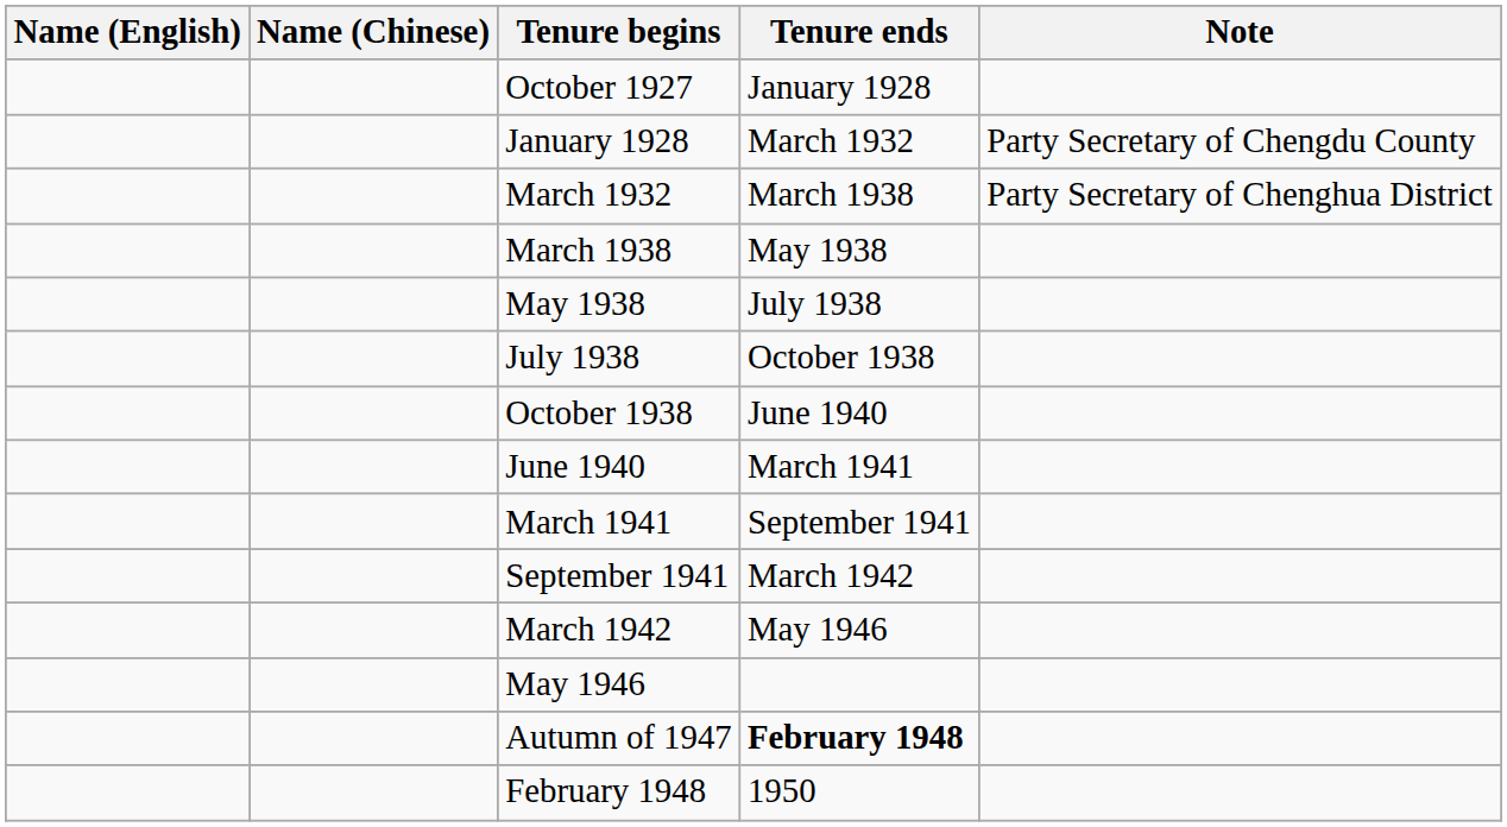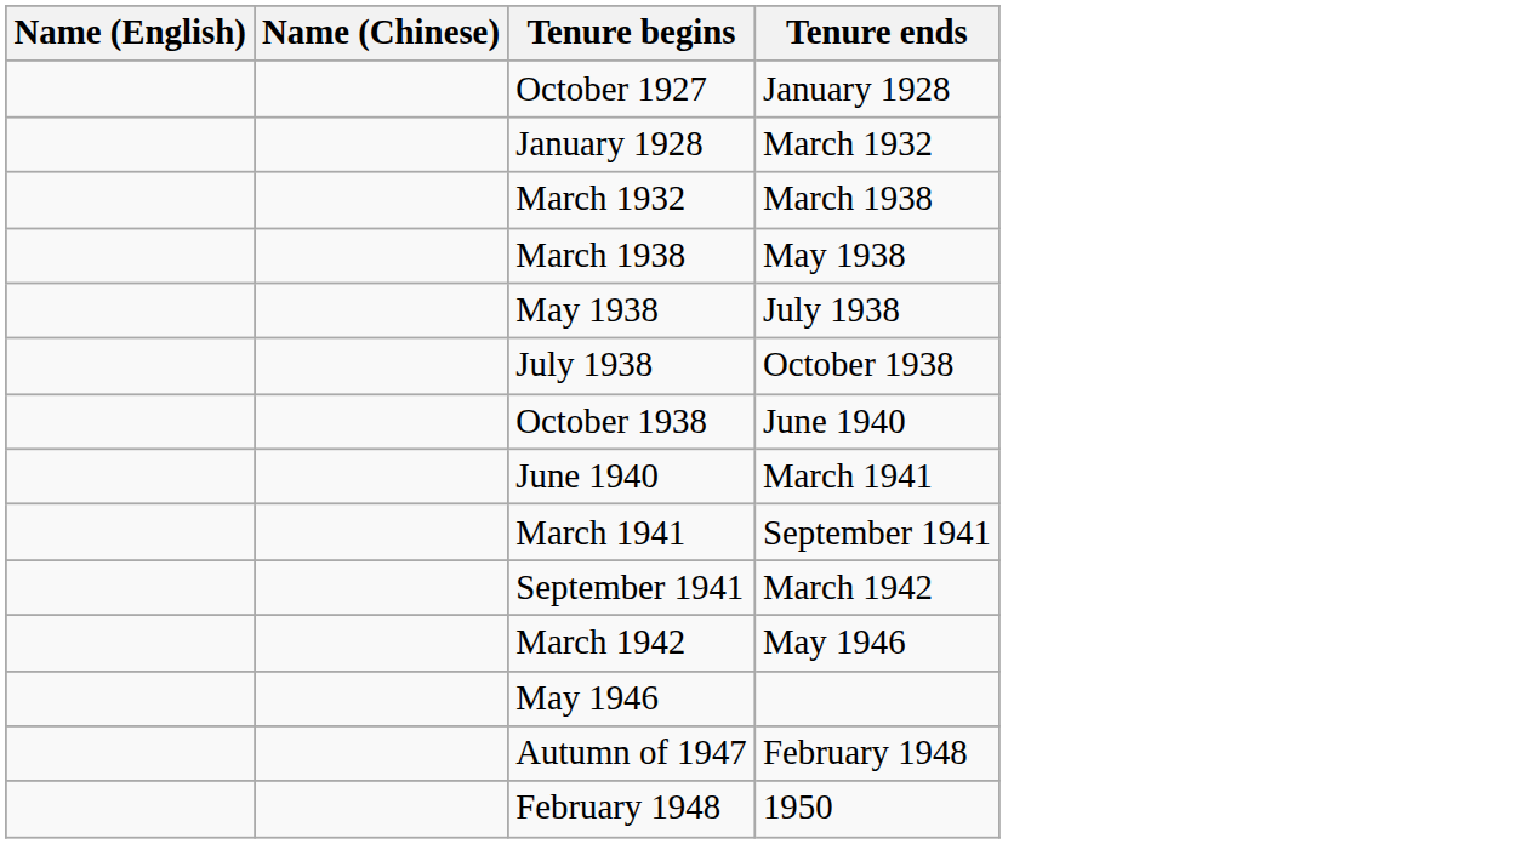- column: Note | Party Secretary of Chengdu County | Party Secretary of Chenghua District
Autumn of 1947 | Tenure ends: bold -> normal
